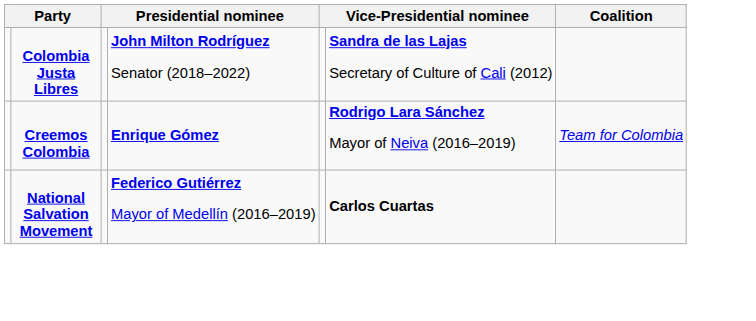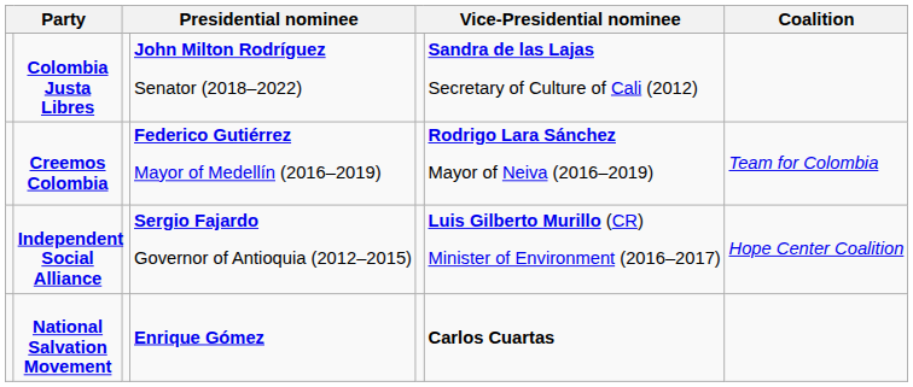Creemos Colombia | column 4: Enrique Gómez -> Federico Gutiérrez Mayor of Medellín (2016–2019)
+ row: Independent Social Alliance | Sergio Fajardo Governor of Antioquia (2012–2015) | Luis Gilberto Murillo (CR) Minister of Environment (2016–2017) | Hope Center Coalition
National Salvation Movement | column 4: Federico Gutiérrez Mayor of Medellín (2016–2019) -> Enrique Gómez
